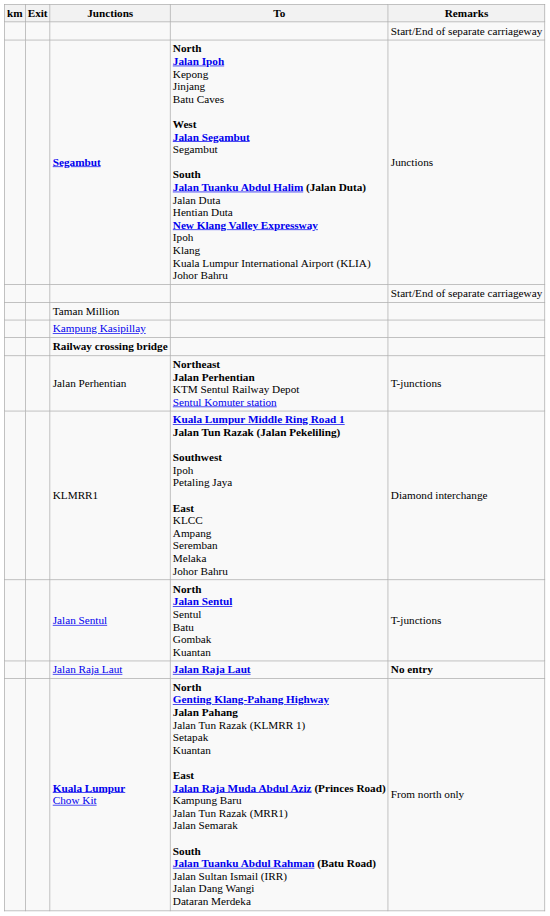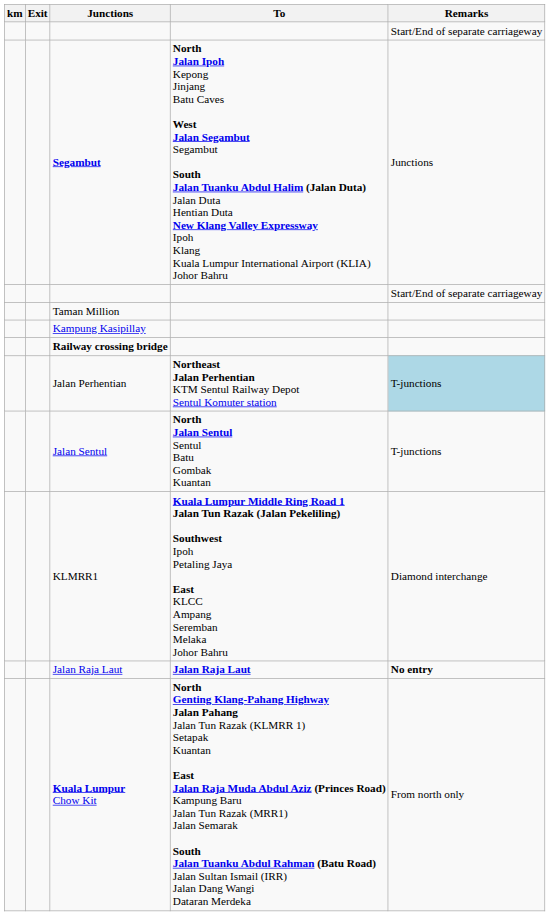Jalan Perhentian | Remarks: no background -> lightblue background
rows swapped: Jalan Sentul <-> KLMRR1
